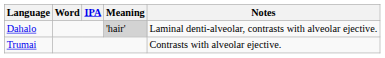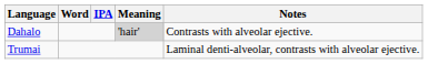Dahalo | Notes: Laminal denti-alveolar, contrasts with alveolar ejective. -> Contrasts with alveolar ejective.
Trumai | Notes: Contrasts with alveolar ejective. -> Laminal denti-alveolar, contrasts with alveolar ejective.
